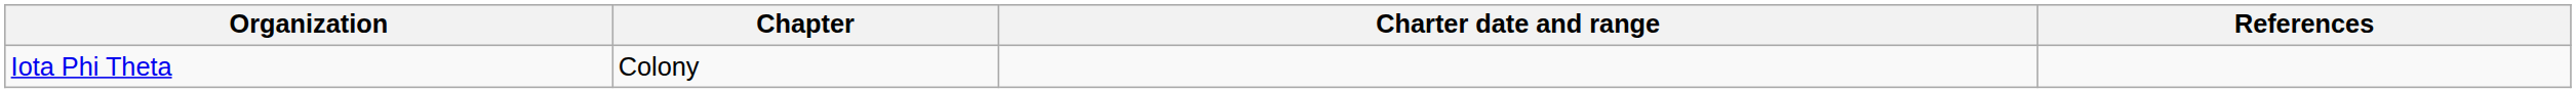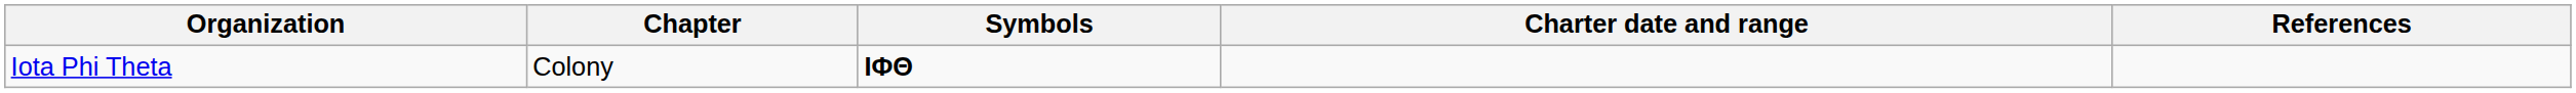+ column: Symbols | ΙΦΘ
